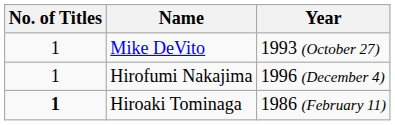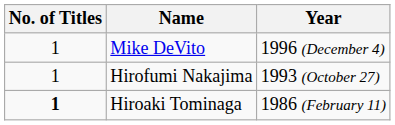Mike DeVito | Year: 1993 (October 27) -> 1996 (December 4)
Hirofumi Nakajima | Year: 1996 (December 4) -> 1993 (October 27)
